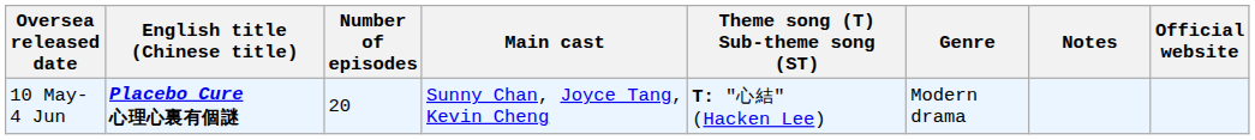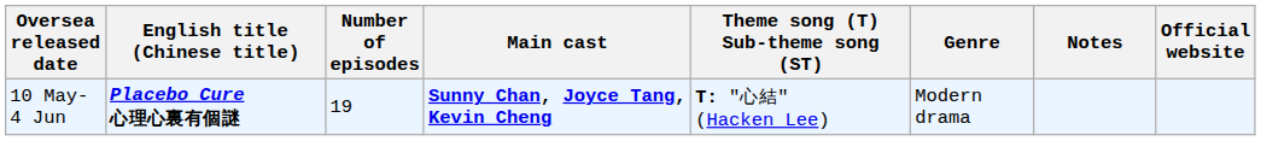10 May- 4 Jun | Number of episodes: 20 -> 19
10 May- 4 Jun | Main cast: normal -> bold
